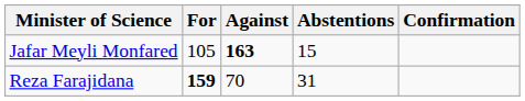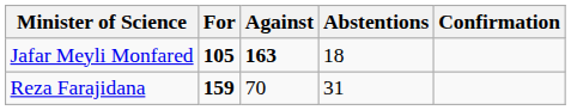Jafar Meyli Monfared | For: normal -> bold
Jafar Meyli Monfared | Abstentions: 15 -> 18
